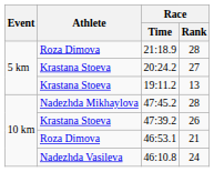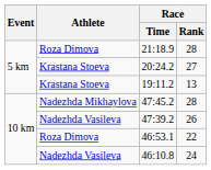47:39.2 | Athlete: Krastana Stoeva -> Nadezhda Vasileva
46:53.1 | Race / Rank: 21 -> 22
